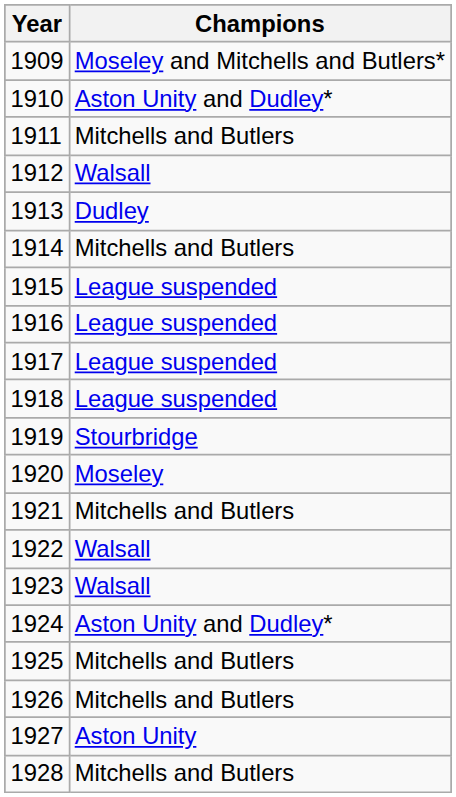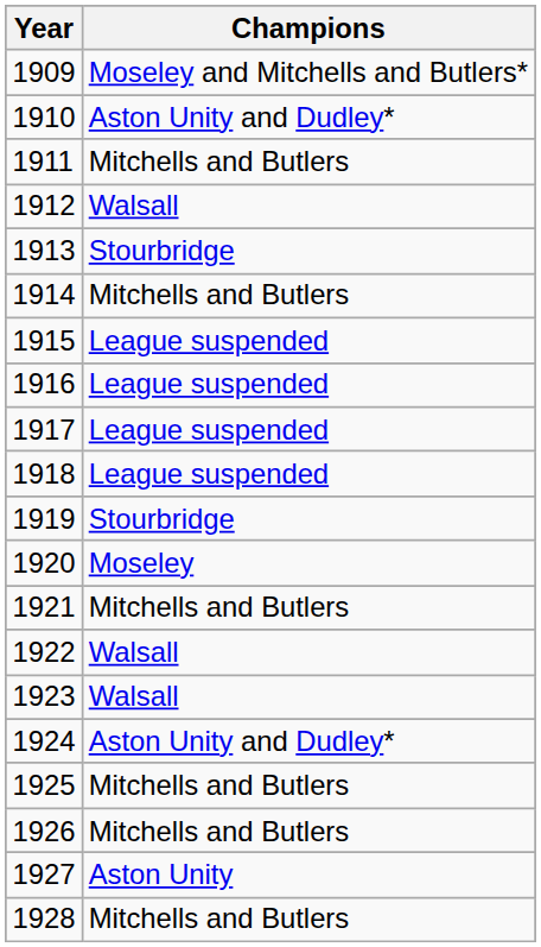1913 | Champions: Dudley -> Stourbridge
